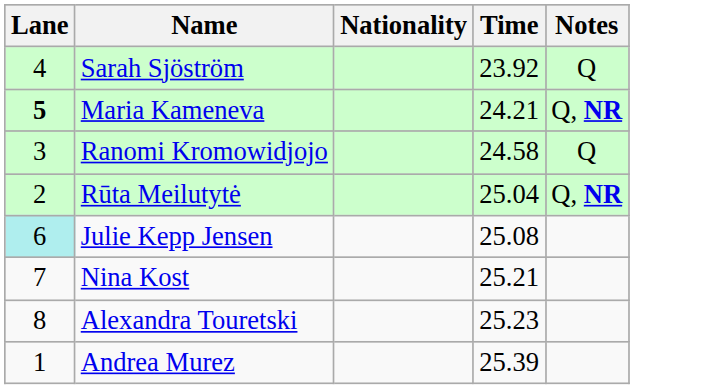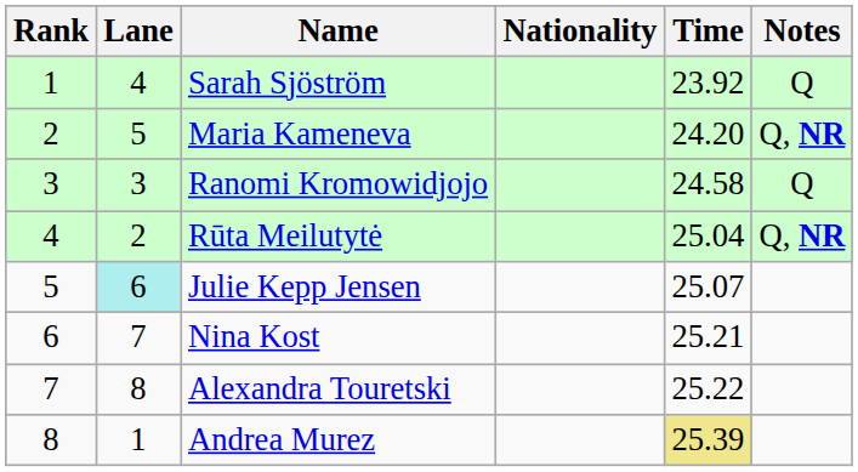+ column: Rank | 1 | 2 | 3 | 4 | 5 | 6 | 7 | 8
Maria Kameneva | Lane: bold -> normal
Maria Kameneva | Time: 24.21 -> 24.20
Julie Kepp Jensen | Time: 25.08 -> 25.07
Alexandra Touretski | Time: 25.23 -> 25.22
Andrea Murez | Time: no background -> khaki background
